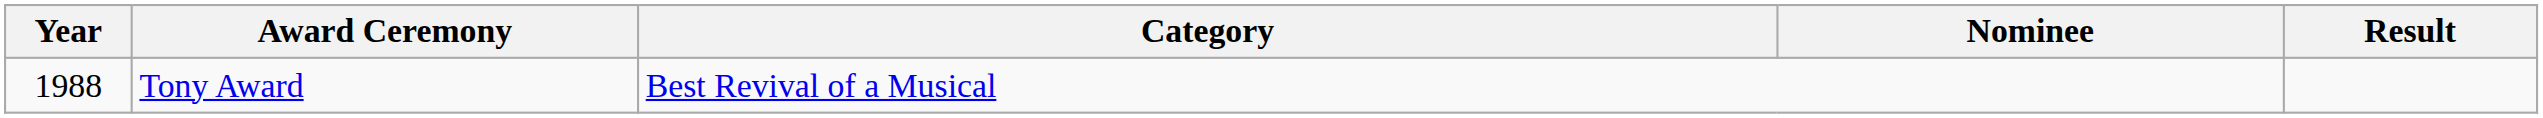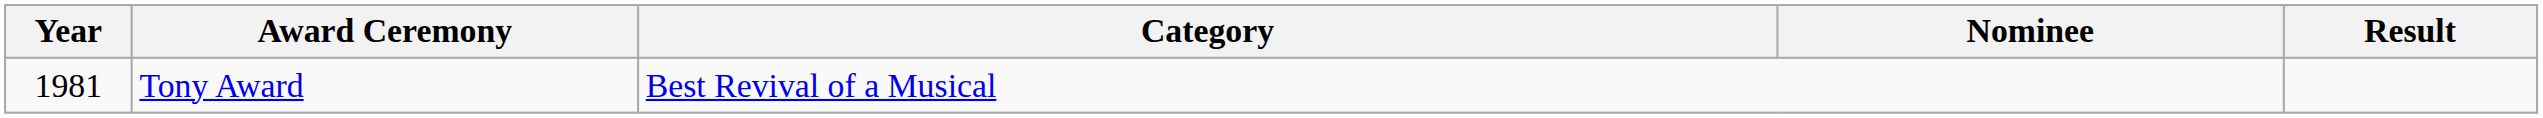Tony Award | Year: 1988 -> 1981
